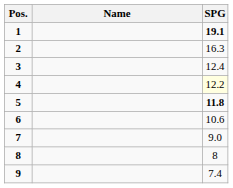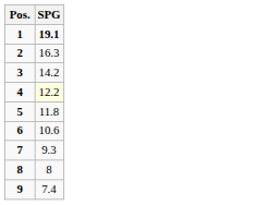- column: Name
3 | SPG: 12.4 -> 14.2
5 | SPG: bold -> normal
7 | SPG: 9.0 -> 9.3
